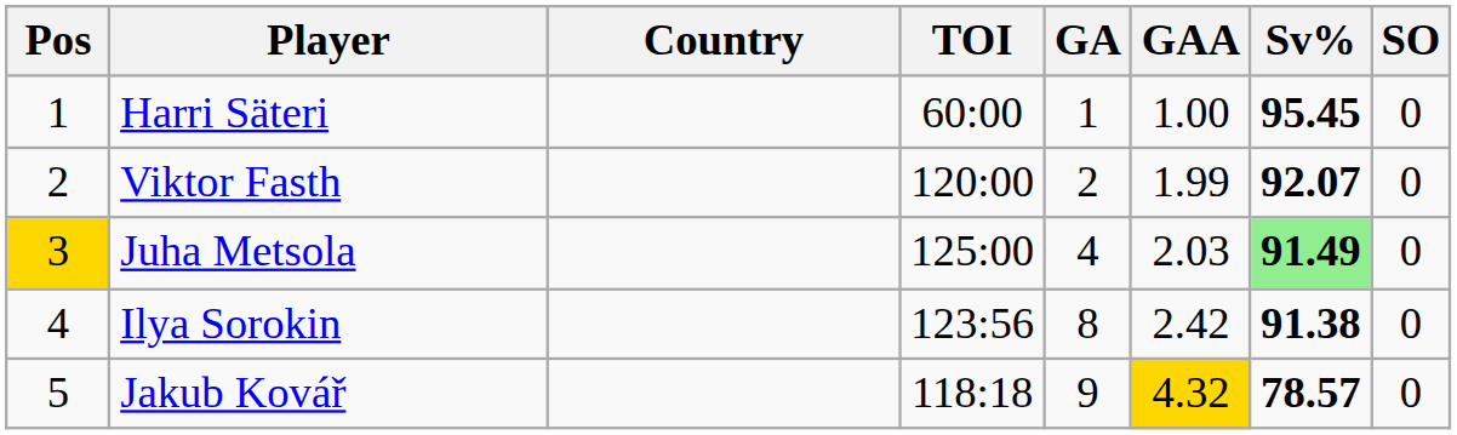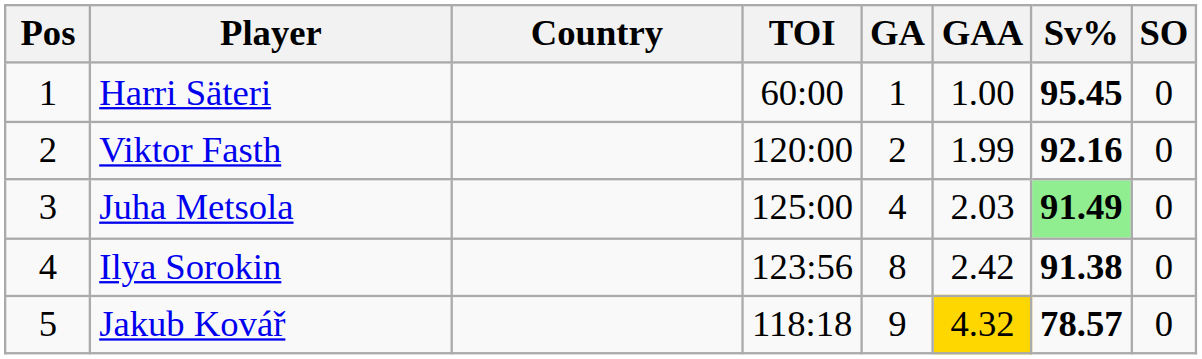Viktor Fasth | Sv%: 92.07 -> 92.16
Juha Metsola | Pos: gold background -> no background
